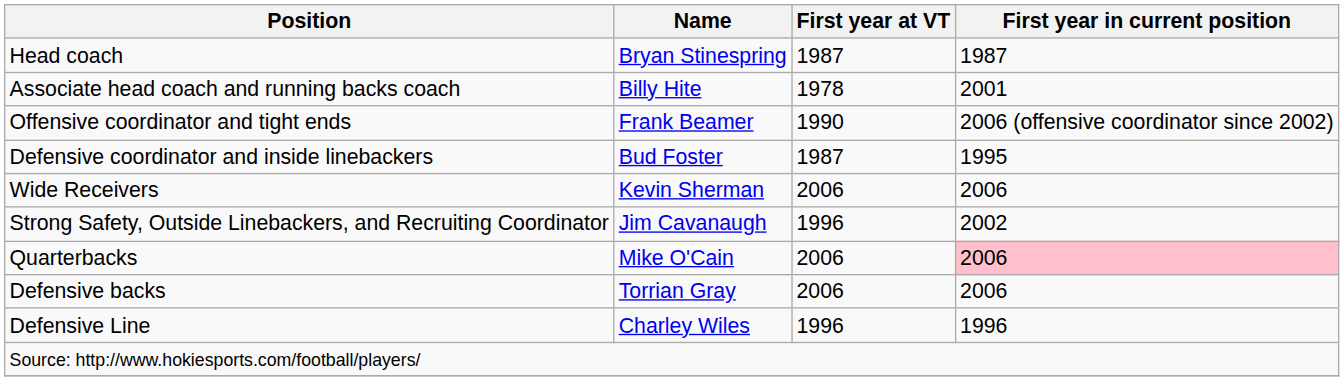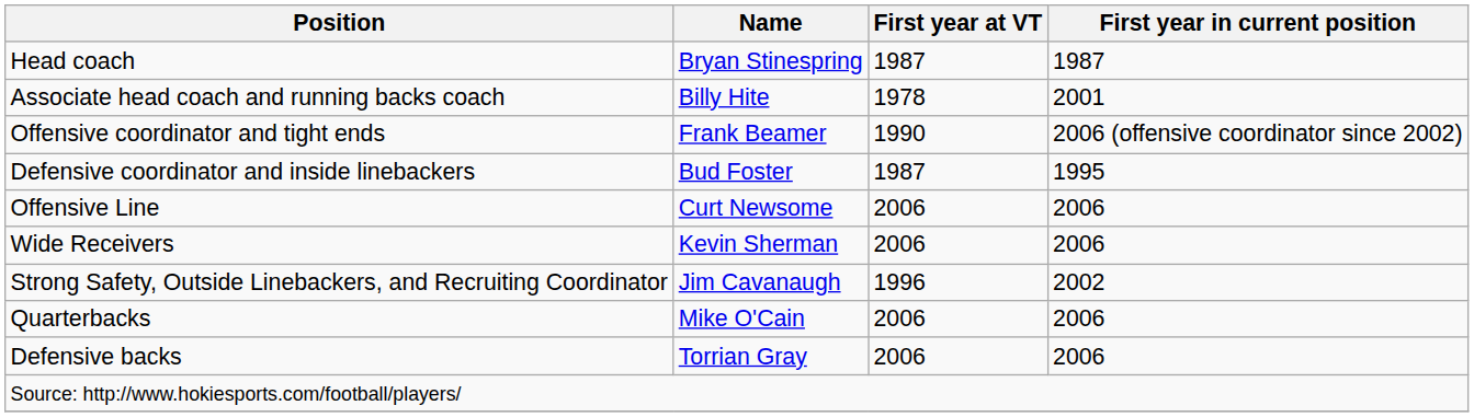+ row: Offensive Line | Curt Newsome | 2006 | 2006
Quarterbacks | First year in current position: pink background -> no background
- row: Defensive Line | Charley Wiles | 1996 | 1996
